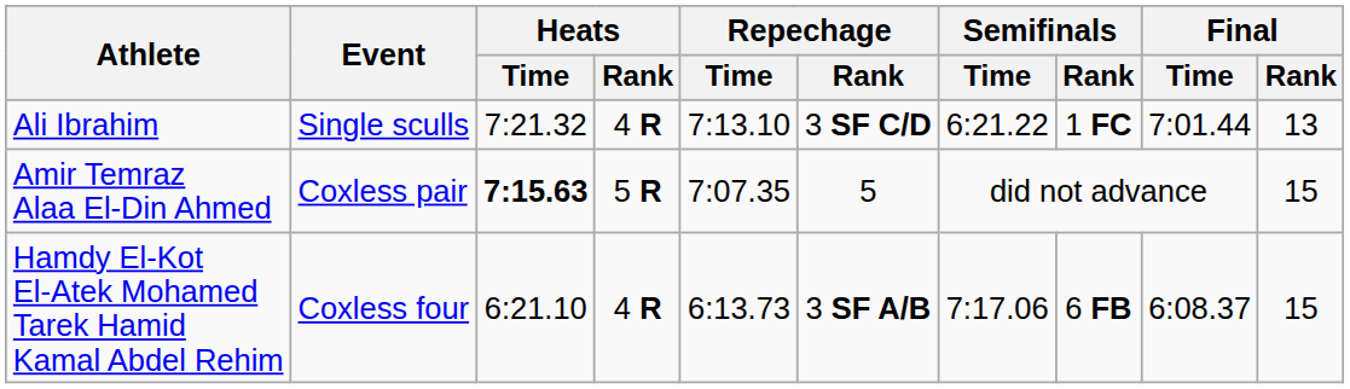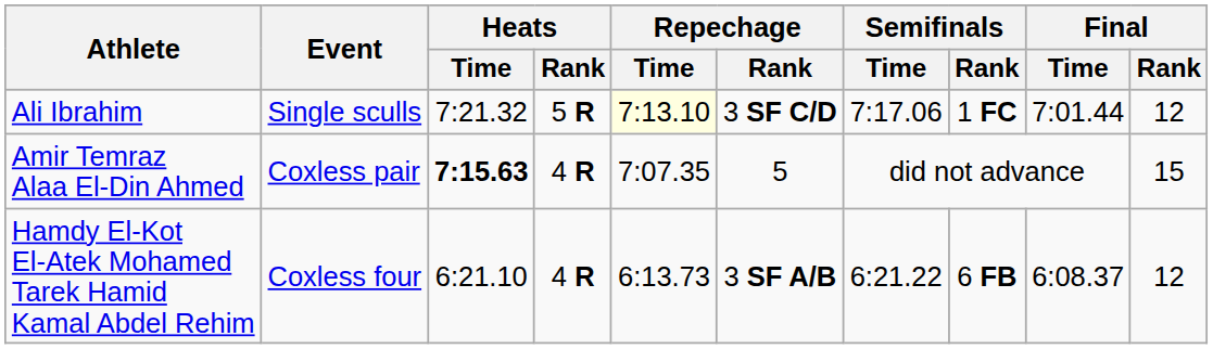Ali Ibrahim | Heats / Rank: 4 R -> 5 R
Ali Ibrahim | Repechage / Time: no background -> lightyellow background
Ali Ibrahim | Semifinals / Time: 6:21.22 -> 7:17.06
Ali Ibrahim | Final / Rank: 13 -> 12
Amir Temraz Alaa El-Din Ahmed | Heats / Rank: 5 R -> 4 R
Hamdy El-Kot El-Atek Mohamed Tarek Hamid Kamal Abdel Rehim | Semifinals / Time: 7:17.06 -> 6:21.22
Hamdy El-Kot El-Atek Mohamed Tarek Hamid Kamal Abdel Rehim | Final / Rank: 15 -> 12
